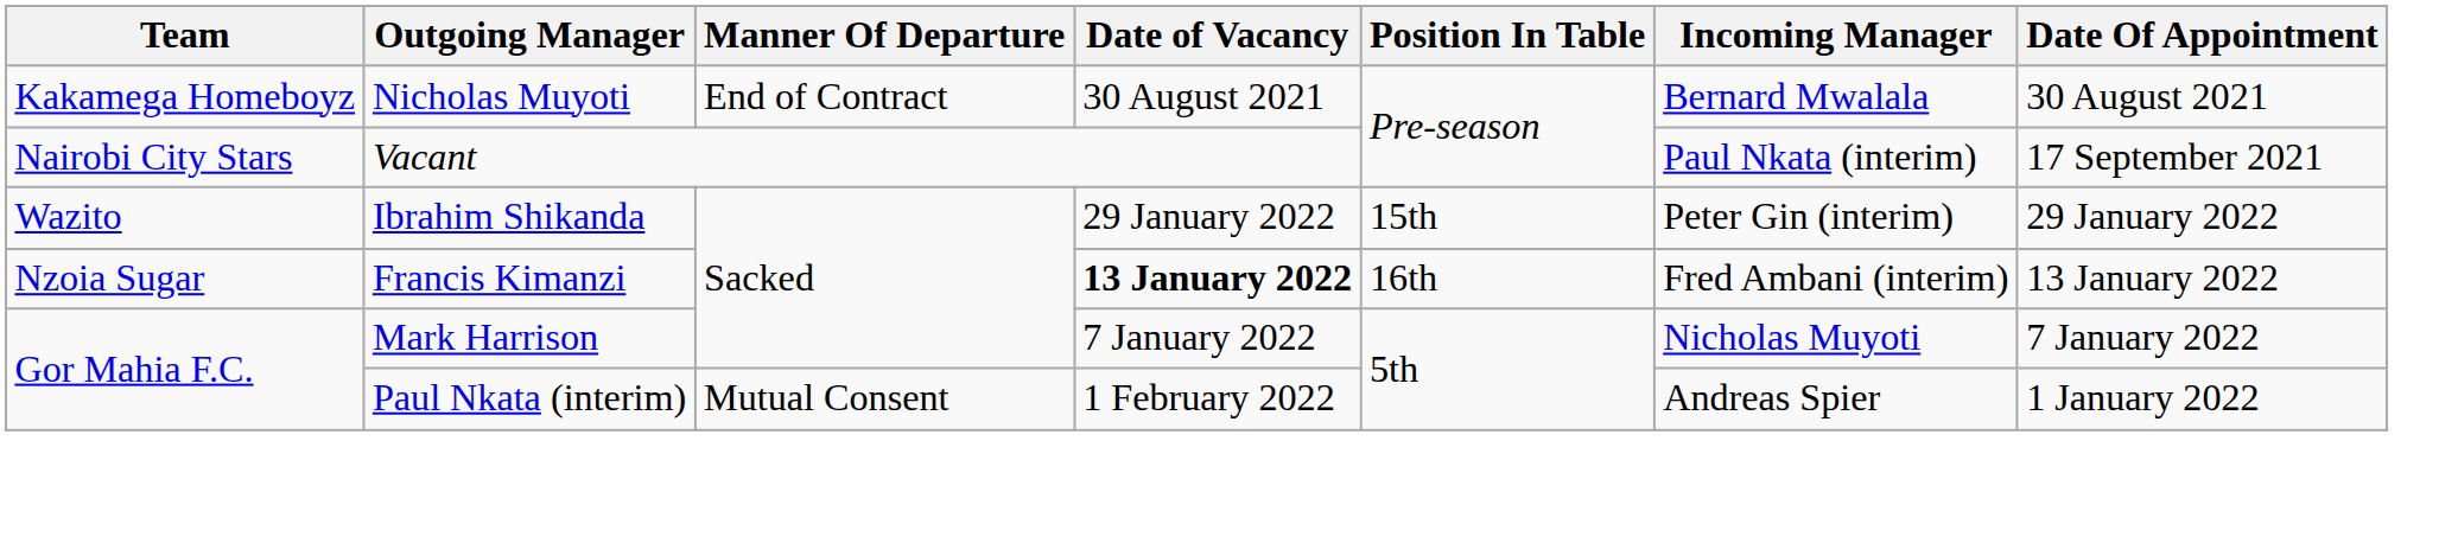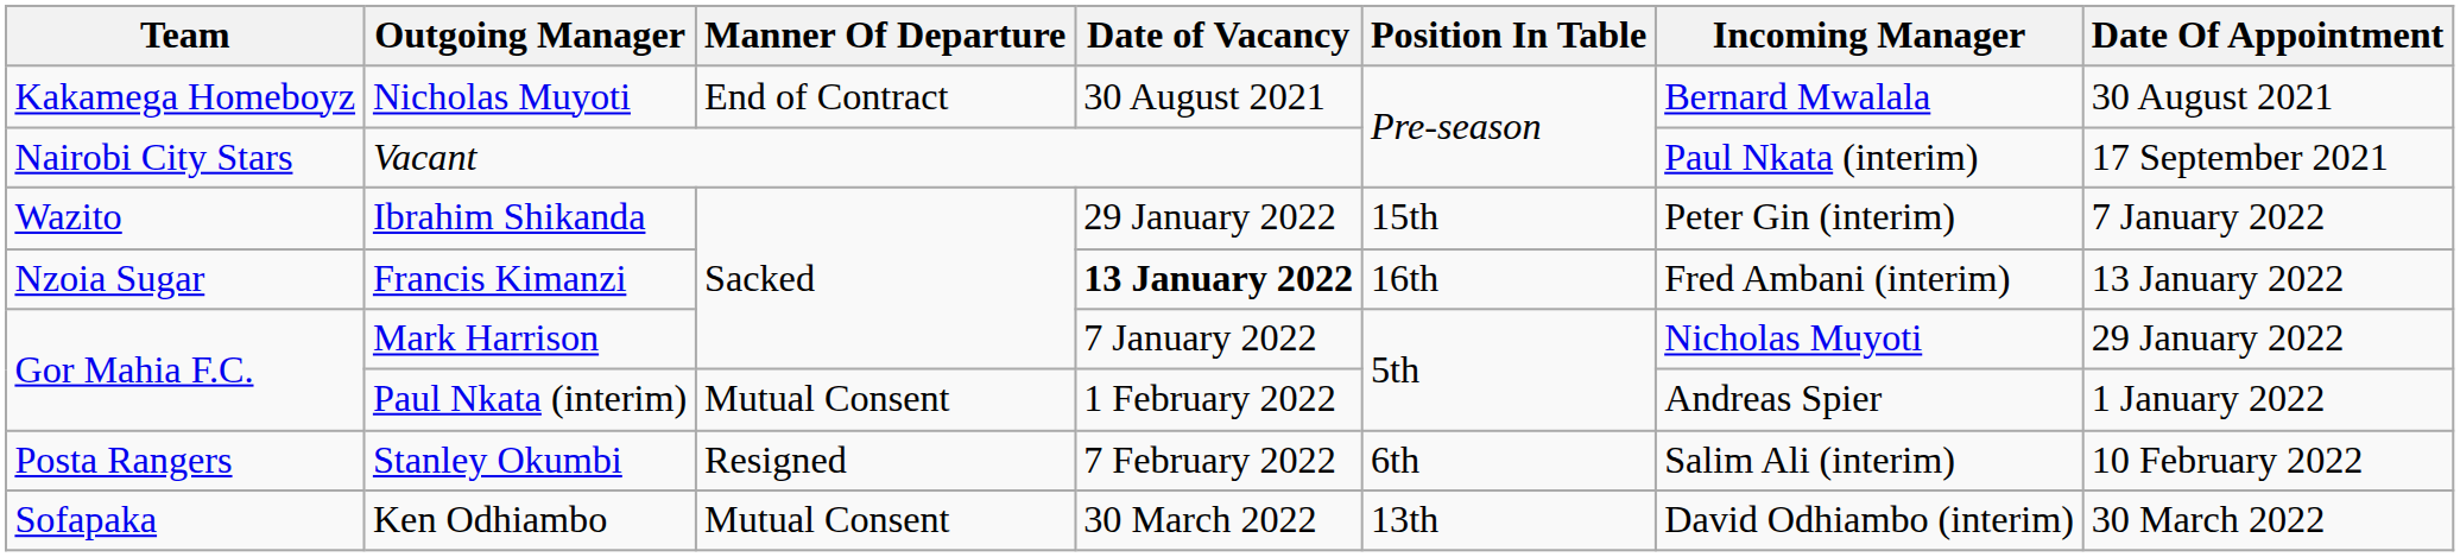Ibrahim Shikanda | Date Of Appointment: 29 January 2022 -> 7 January 2022
Mark Harrison | Date Of Appointment: 7 January 2022 -> 29 January 2022
+ row: Posta Rangers | Stanley Okumbi | Resigned | 7 February 2022 | 6th | Salim Ali (interim) | 10 February 2022
+ row: Sofapaka | Ken Odhiambo | Mutual Consent | 30 March 2022 | 13th | David Odhiambo (interim) | 30 March 2022
